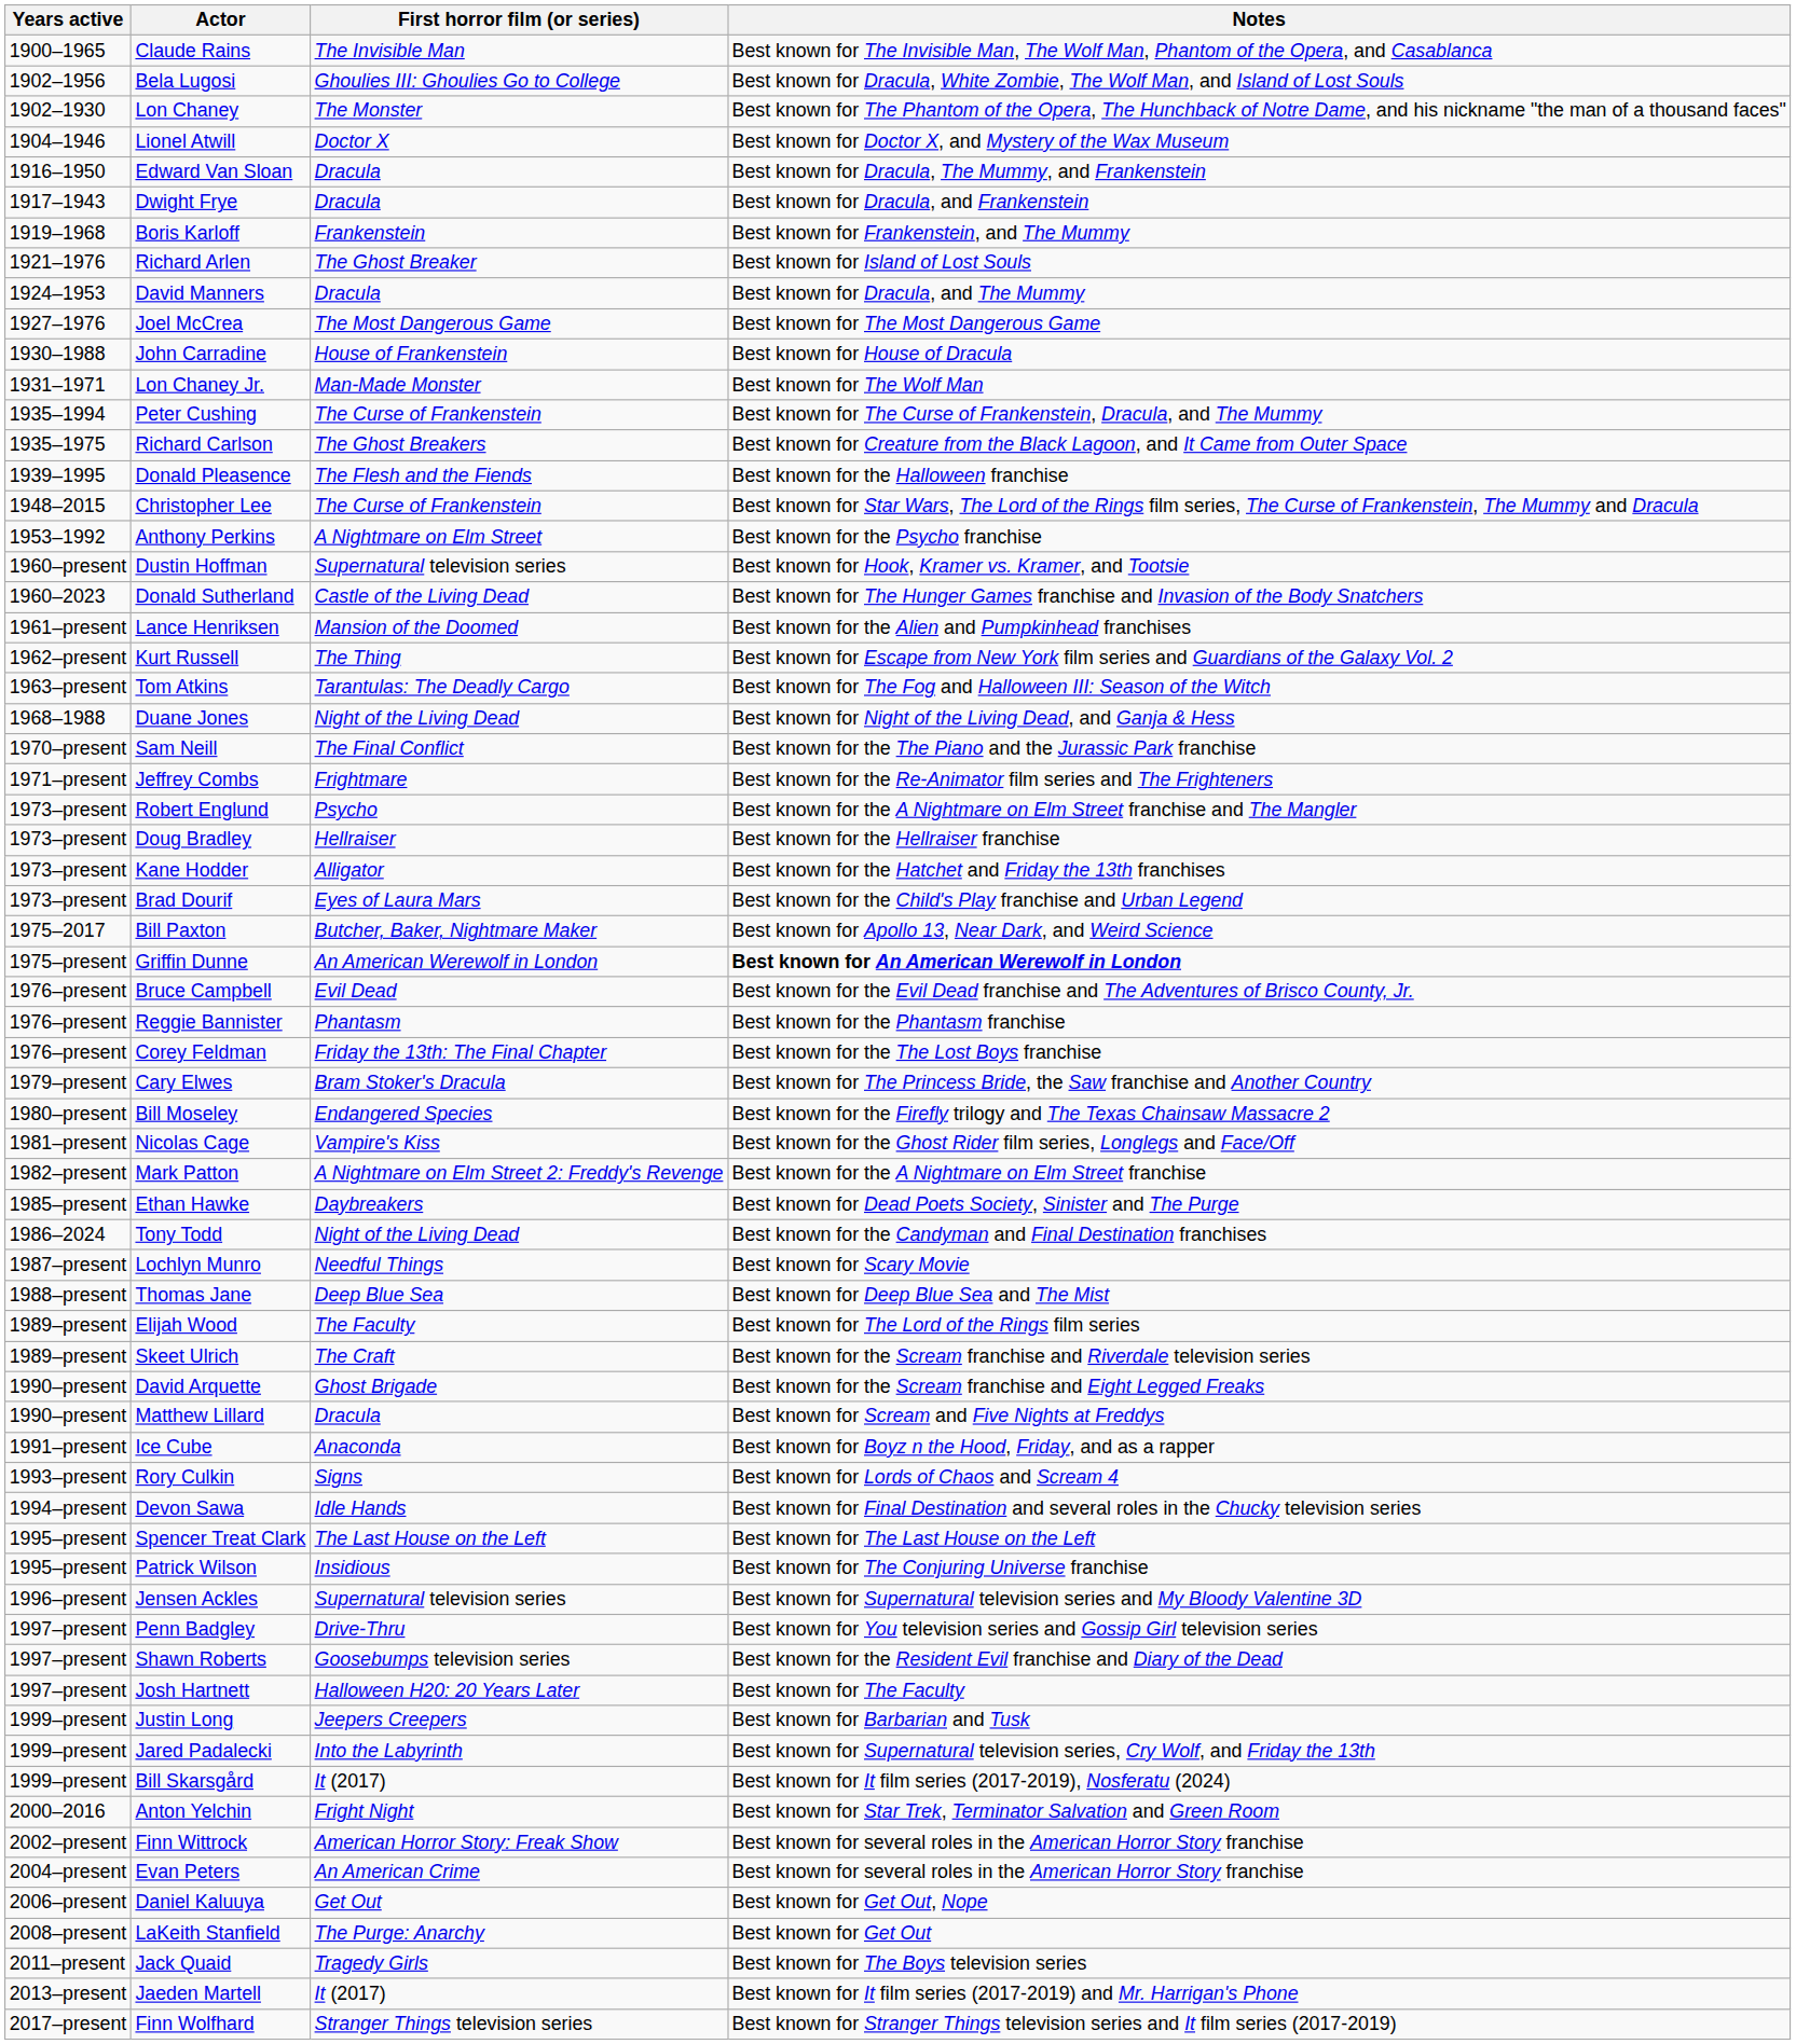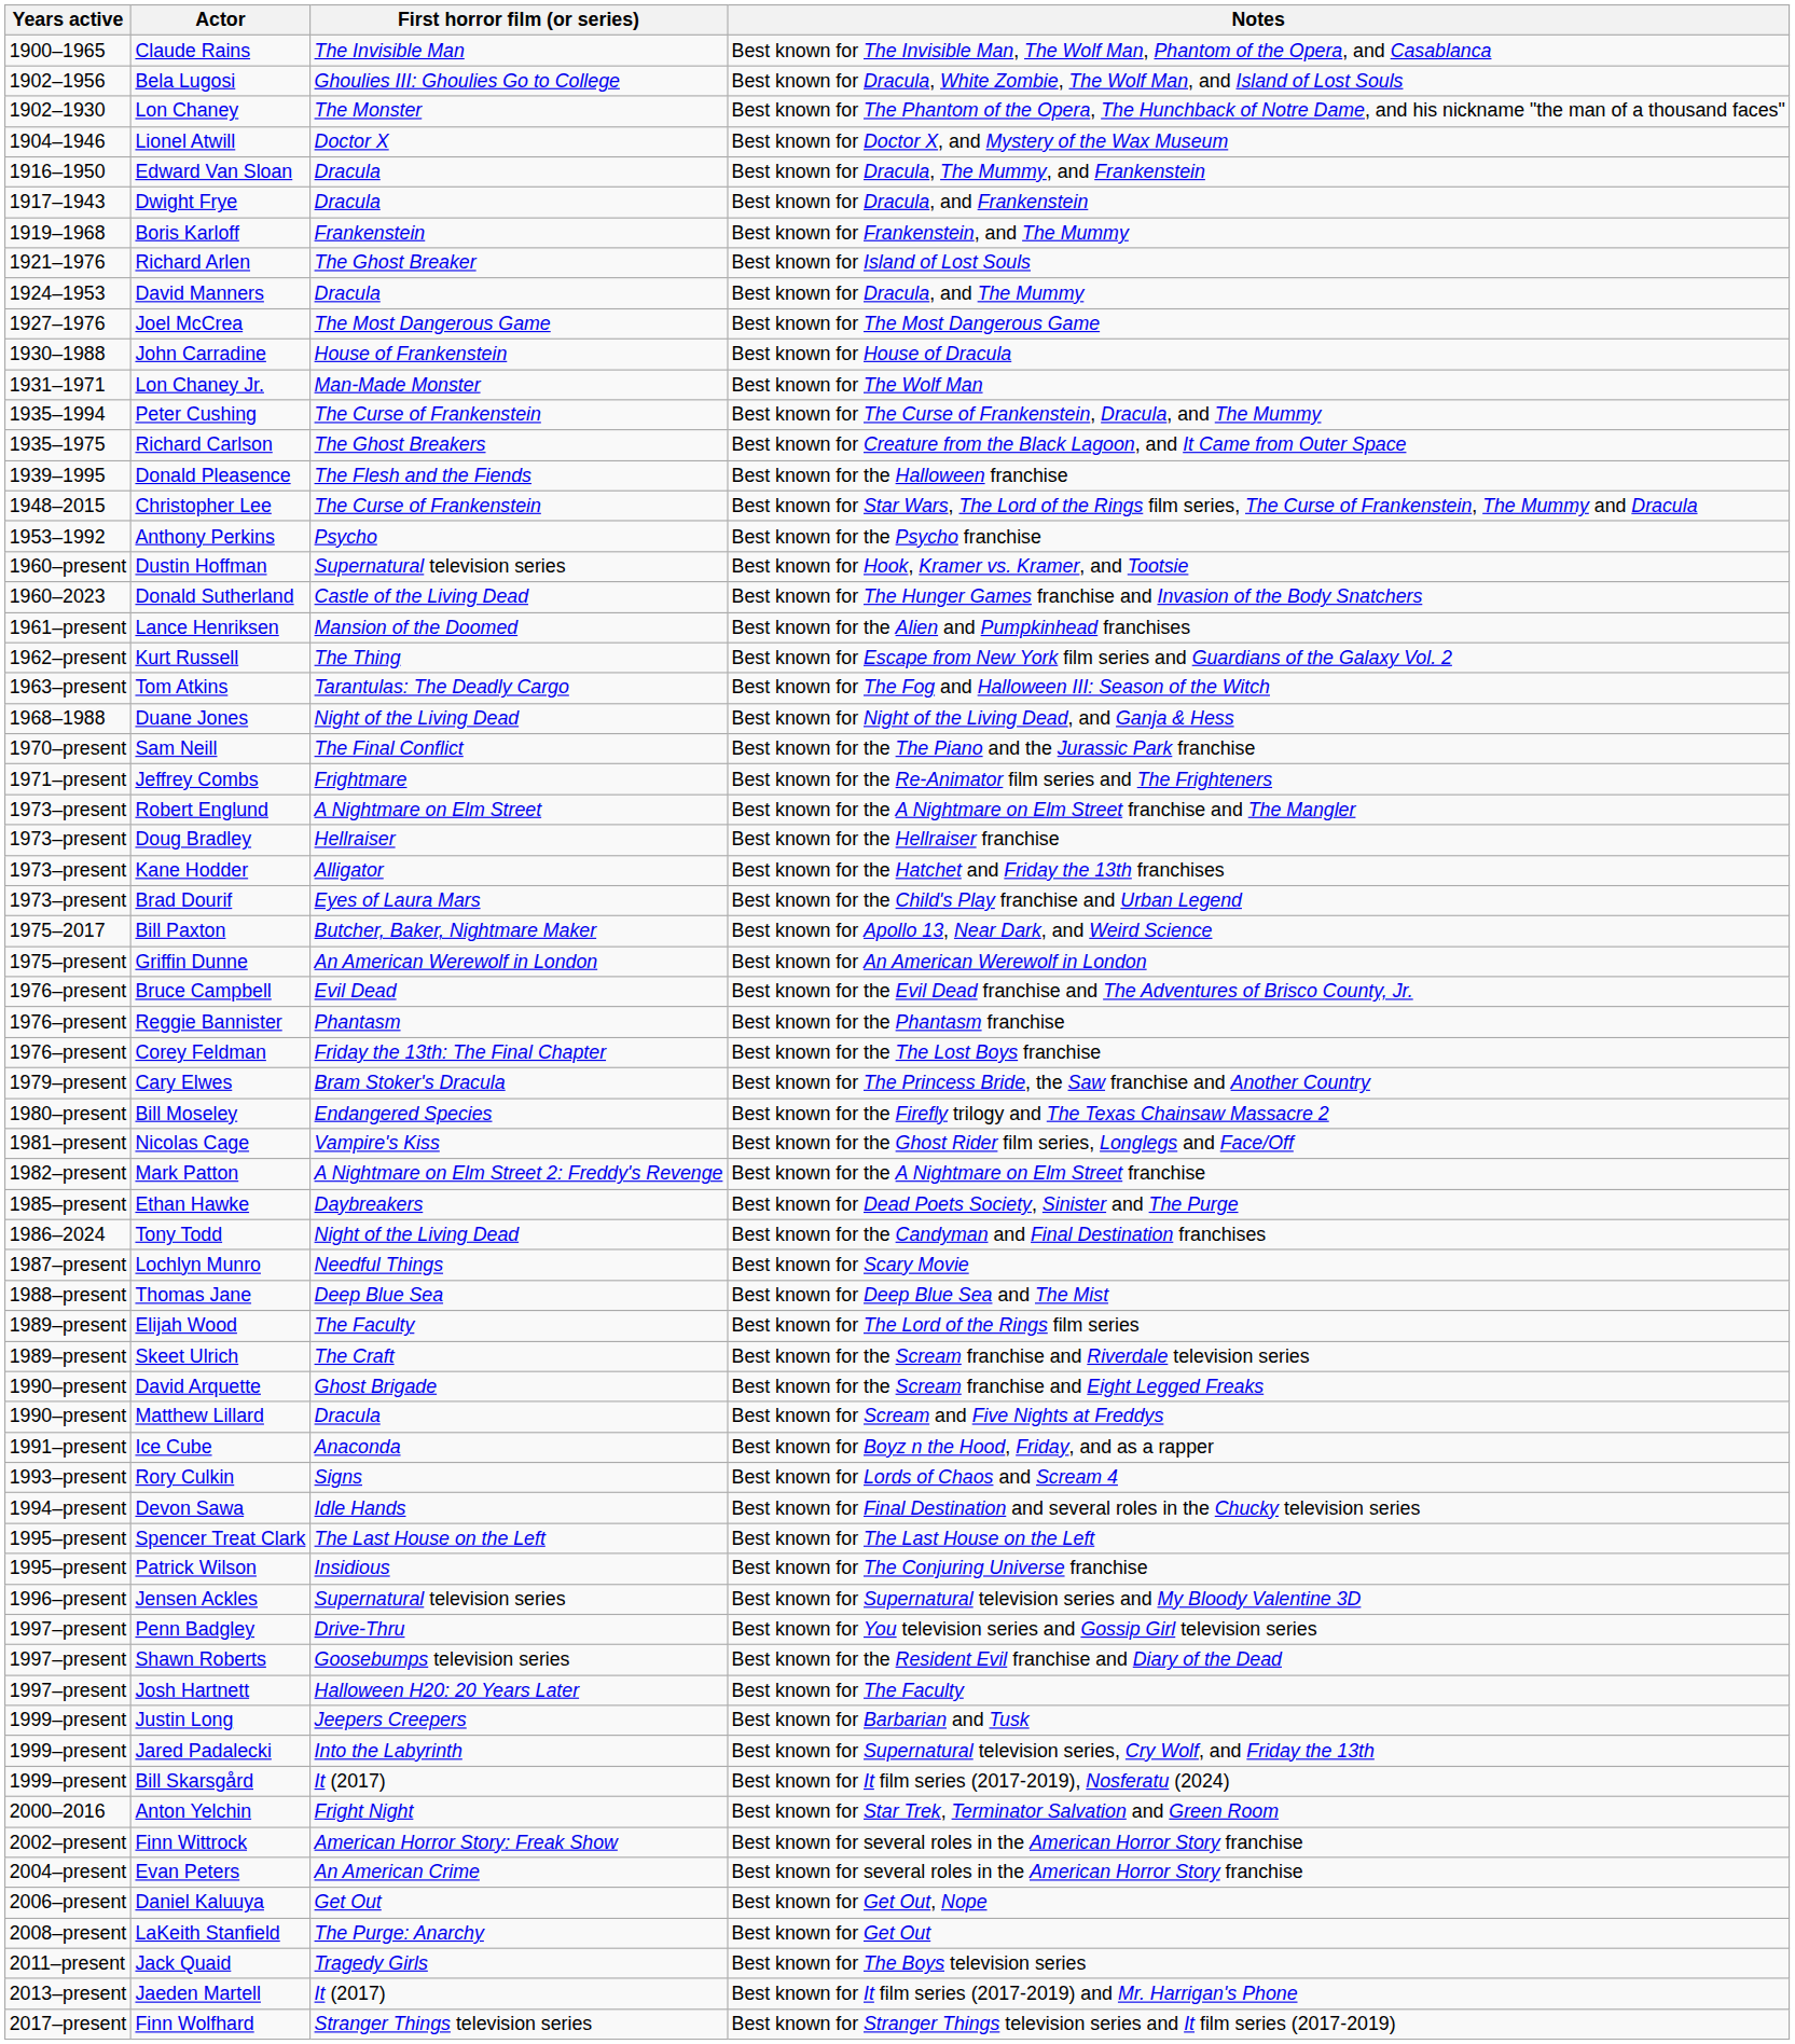Anthony Perkins | First horror film (or series): A Nightmare on Elm Street -> Psycho
Robert Englund | First horror film (or series): Psycho -> A Nightmare on Elm Street
Griffin Dunne | Notes: bold -> normal
